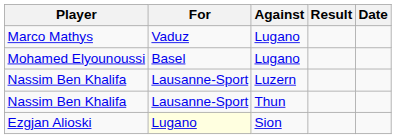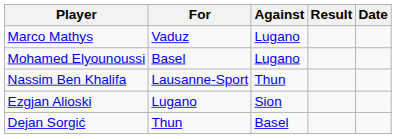- row: Nassim Ben Khalifa | Lausanne-Sport | Luzern
Ezgjan Alioski | For: lightyellow background -> no background
+ row: Dejan Sorgić | Thun | Basel
